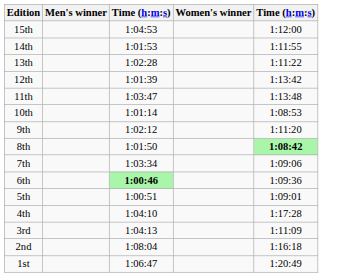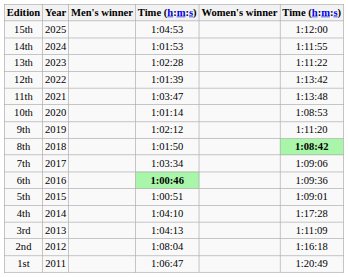+ column: Year | 2025 | 2024 | 2023 | 2022 | 2021 | 2020 | 2019 | 2018 | 2017 | 2016 | 2015 | 2014 | 2013 | 2012 | 2011
